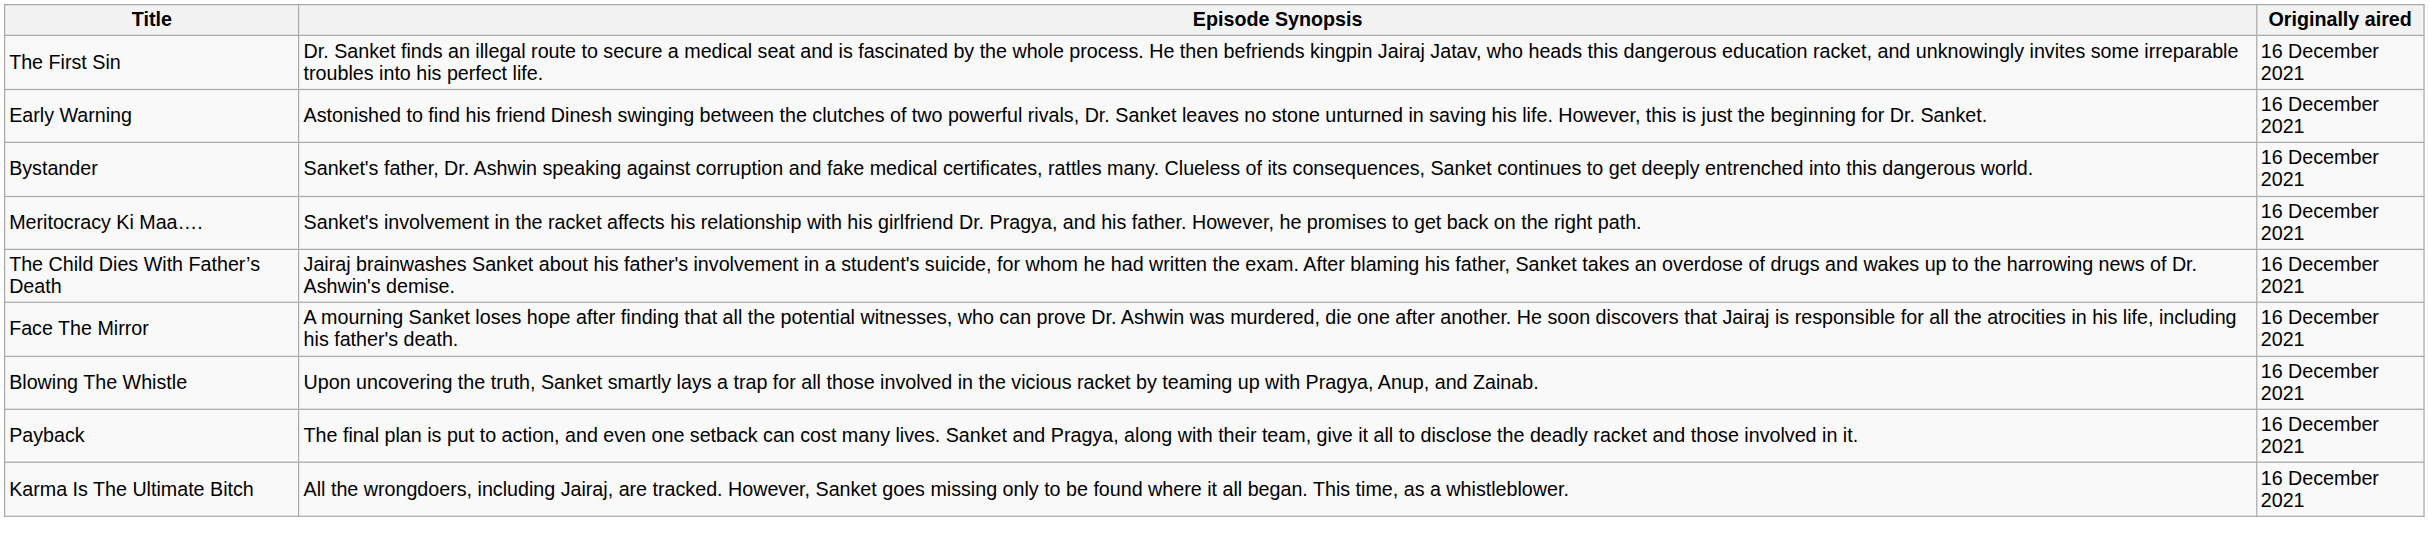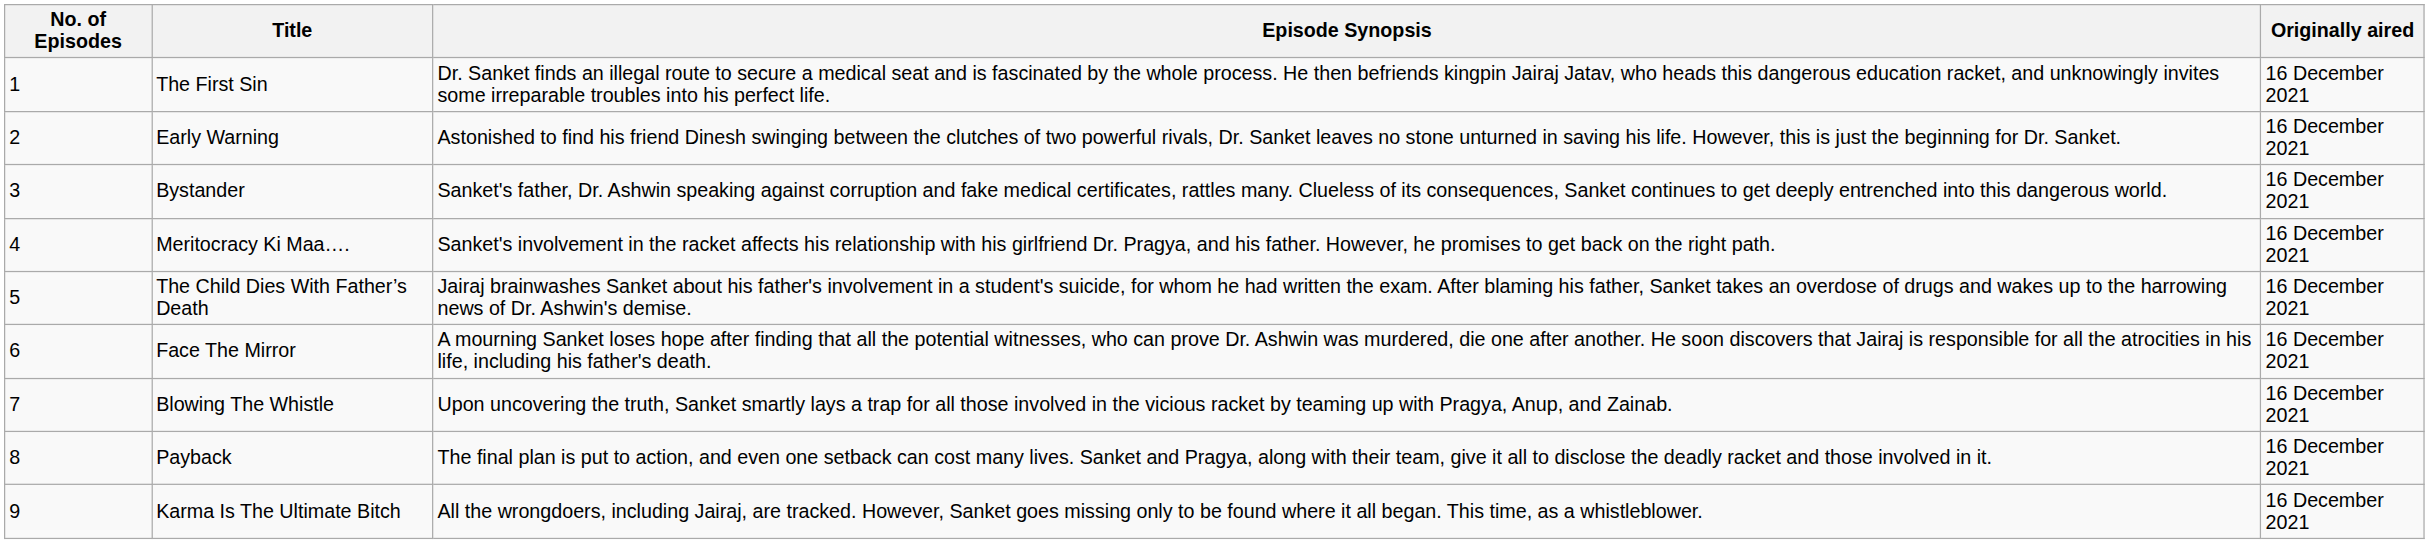+ column: No. of Episodes | 1 | 2 | 3 | 4 | 5 | 6 | 7 | 8 | 9
